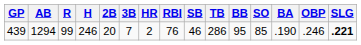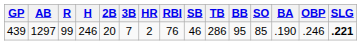439 | AB: 1294 -> 1297
